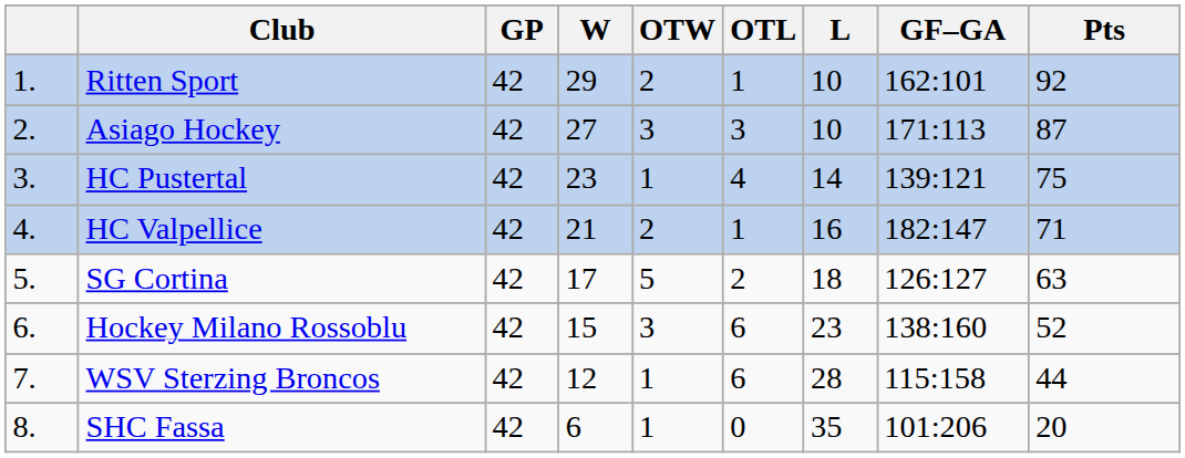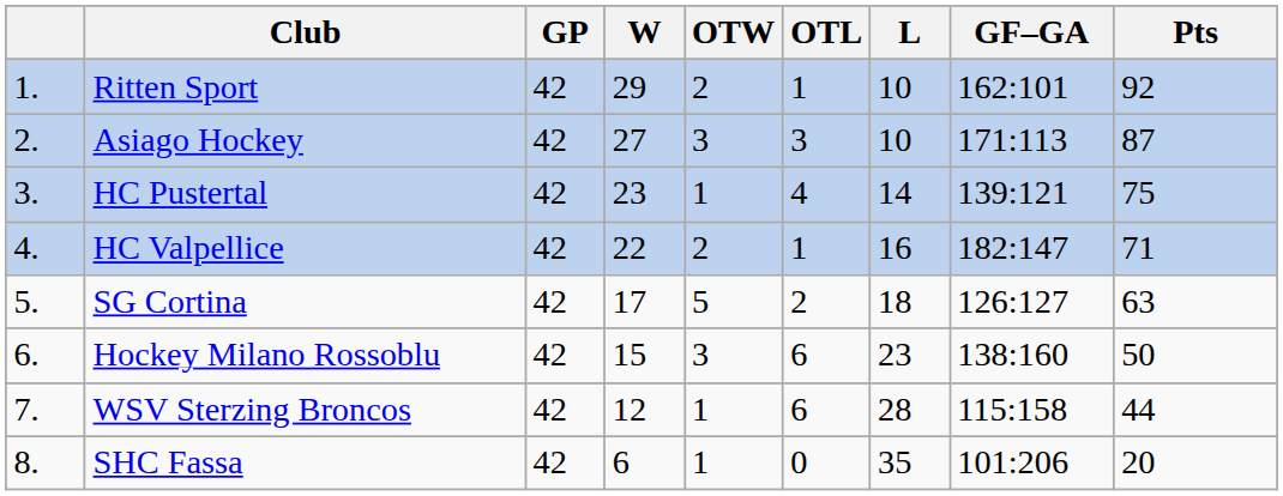HC Valpellice | W: 21 -> 22
Hockey Milano Rossoblu | Pts: 52 -> 50
